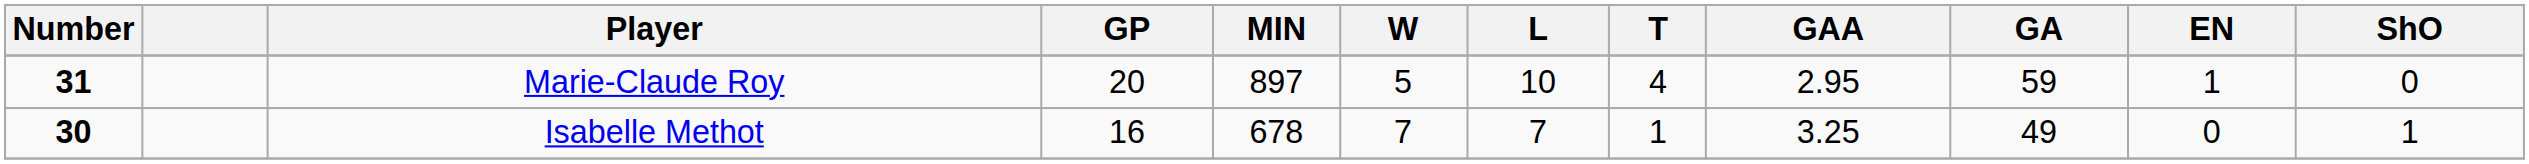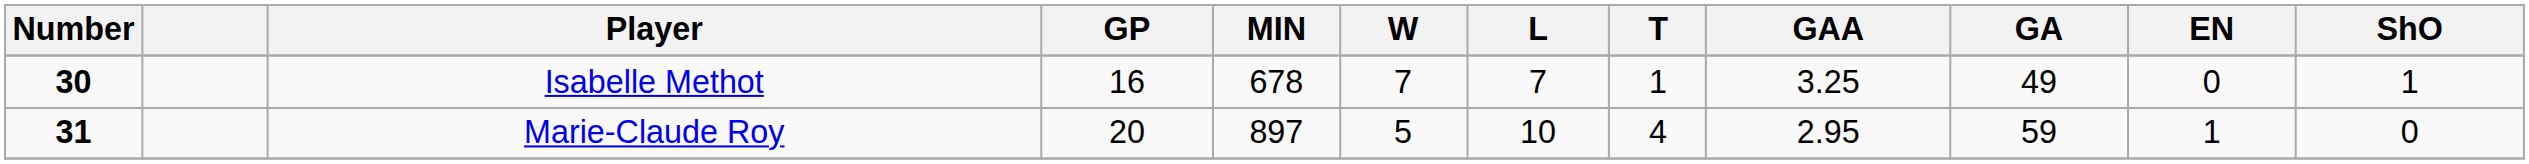rows swapped: Marie-Claude Roy <-> Isabelle Methot
